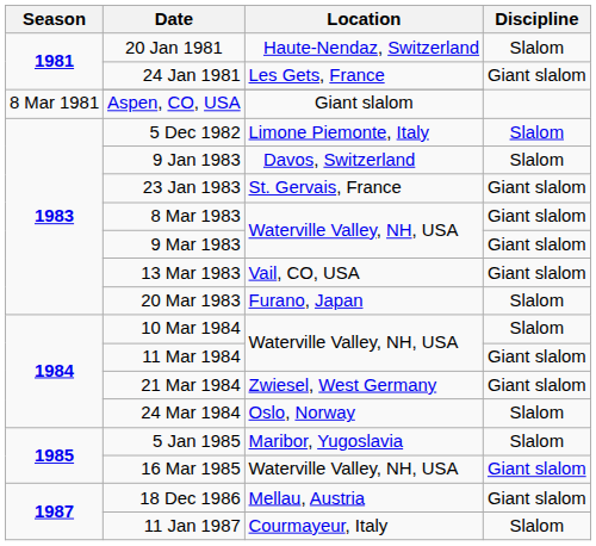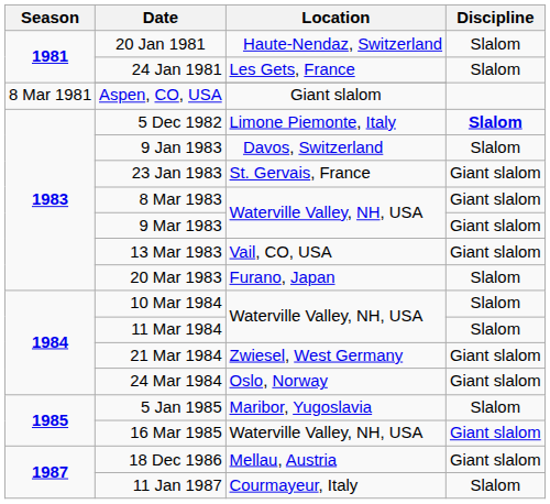24 Jan 1981 | Discipline: Giant slalom -> Slalom
5 Dec 1982 | Discipline: normal -> bold
11 Mar 1984 | Discipline: Giant slalom -> Slalom
24 Mar 1984 | Discipline: Slalom -> Giant slalom
